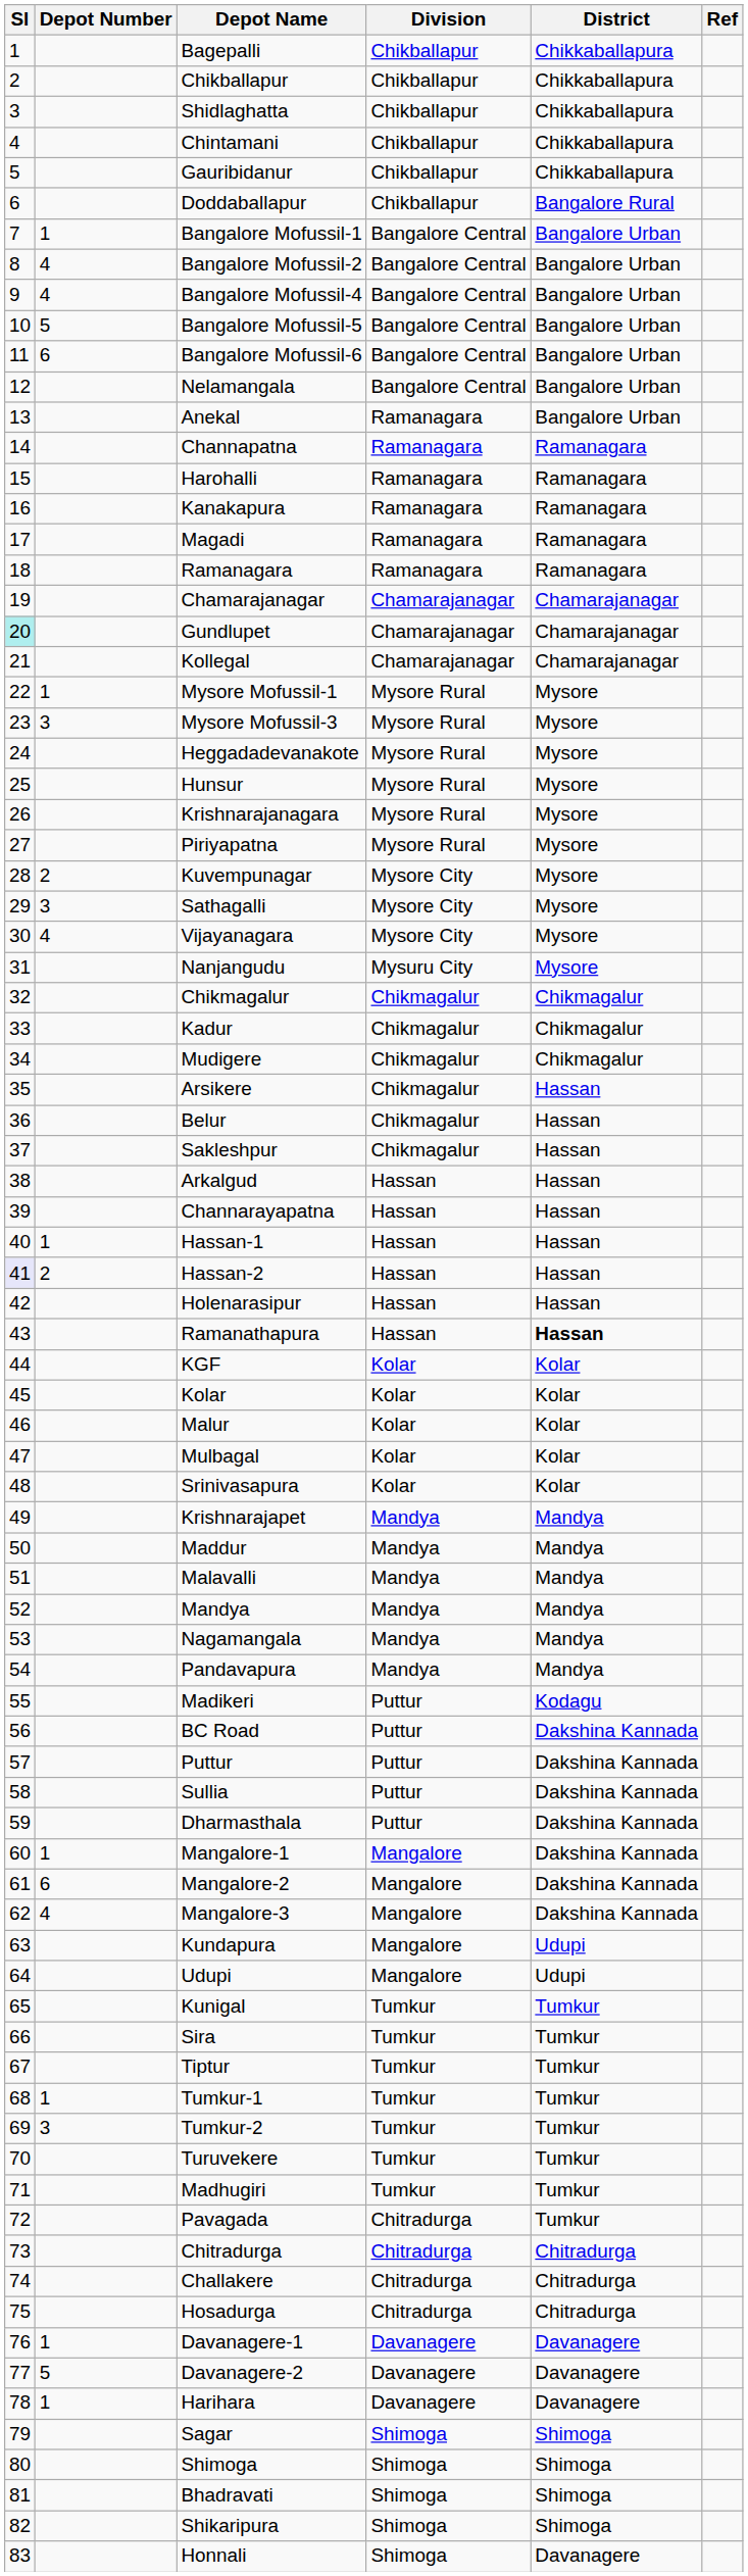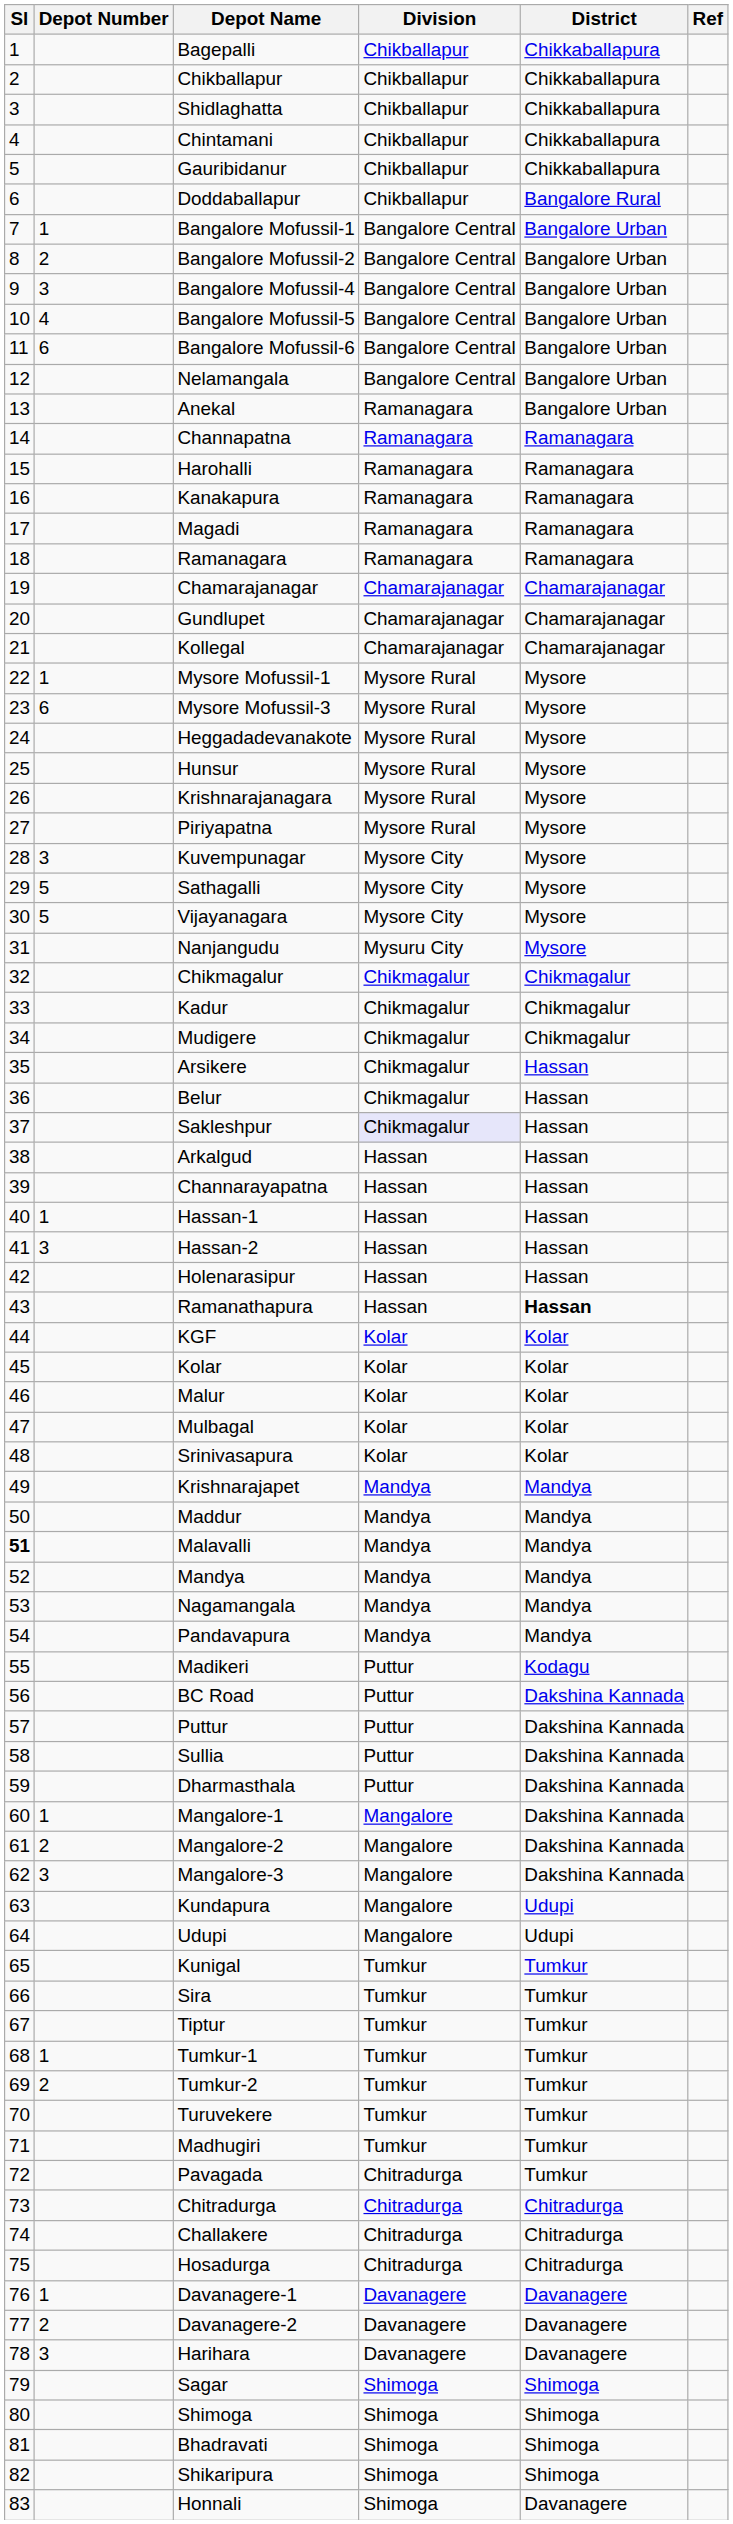Bangalore Mofussil-2 | Depot Number: 4 -> 2
Bangalore Mofussil-4 | Depot Number: 4 -> 3
Bangalore Mofussil-5 | Depot Number: 5 -> 4
Gundlupet | Sl: paleturquoise background -> no background
Mysore Mofussil-3 | Depot Number: 3 -> 6
Kuvempunagar | Depot Number: 2 -> 3
Sathagalli | Depot Number: 3 -> 5
Vijayanagara | Depot Number: 4 -> 5
Sakleshpur | Division: no background -> lavender background
Hassan-2 | Sl: lavender background -> no background
Hassan-2 | Depot Number: 2 -> 3
Malavalli | Sl: normal -> bold
Mangalore-2 | Depot Number: 6 -> 2
Mangalore-3 | Depot Number: 4 -> 3
Tumkur-2 | Depot Number: 3 -> 2
Davanagere-2 | Depot Number: 5 -> 2
Harihara | Depot Number: 1 -> 3
